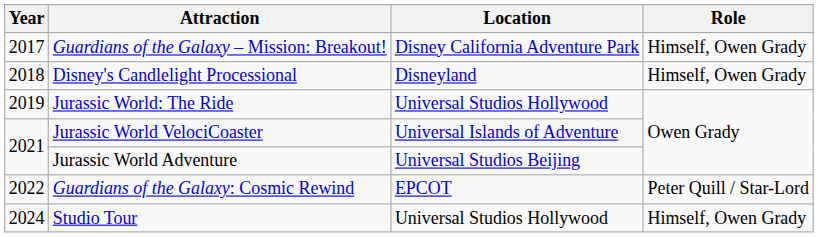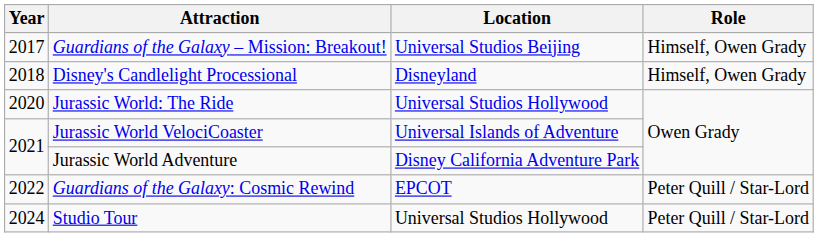Guardians of the Galaxy – Mission: Breakout! | Location: Disney California Adventure Park -> Universal Studios Beijing
Jurassic World: The Ride | Year: 2019 -> 2020
Jurassic World Adventure | Location: Universal Studios Beijing -> Disney California Adventure Park
Studio Tour | Role: Himself, Owen Grady -> Peter Quill / Star-Lord
